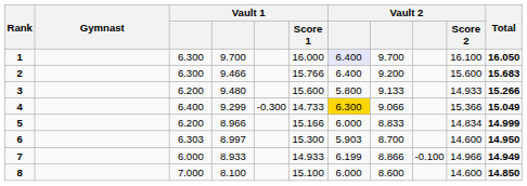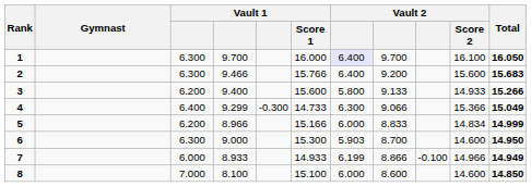3 | column 4: 9.480 -> 9.400
4 | column 7: gold background -> no background
6 | column 3: 6.303 -> 6.300
6 | column 4: 8.997 -> 9.000
